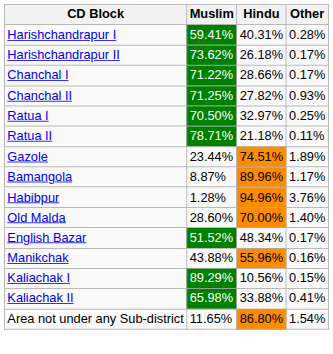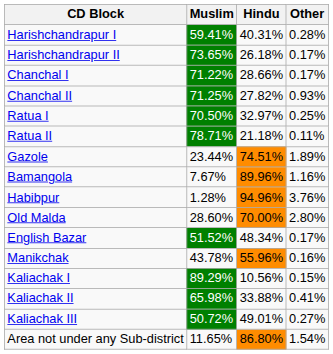Harishchandrapur II | Muslim: 73.62% -> 73.65%
Bamangola | Muslim: 8.87% -> 7.67%
Bamangola | Other: 1.17% -> 1.16%
Old Malda | Other: 1.40% -> 2.80%
Manikchak | Muslim: 43.88% -> 43.78%
+ row: Kaliachak III | 50.72% | 49.01% | 0.27%
